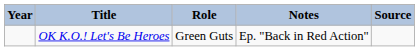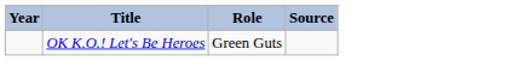- column: Notes | Ep. "Back in Red Action"
